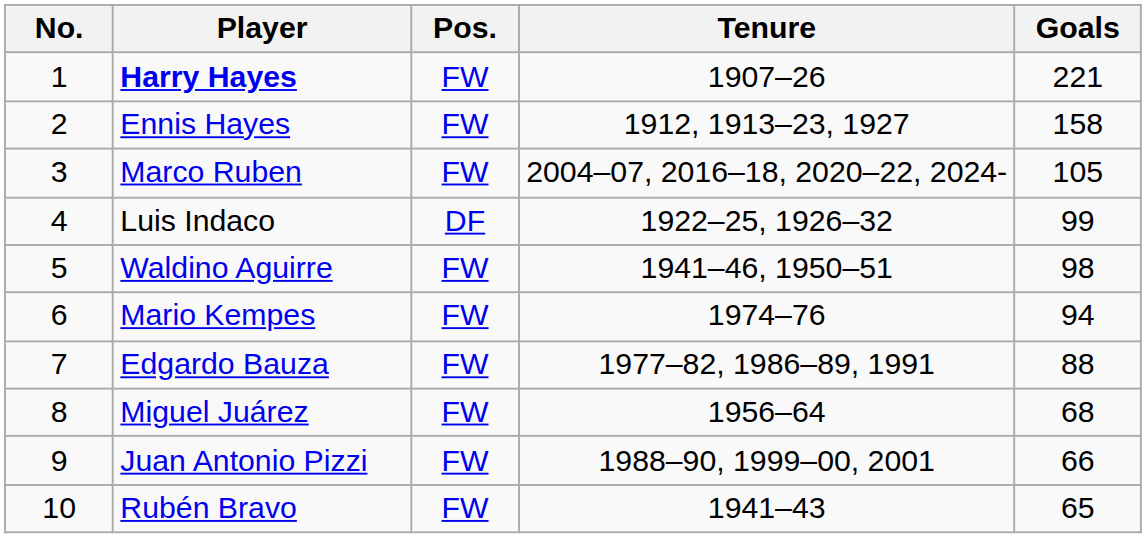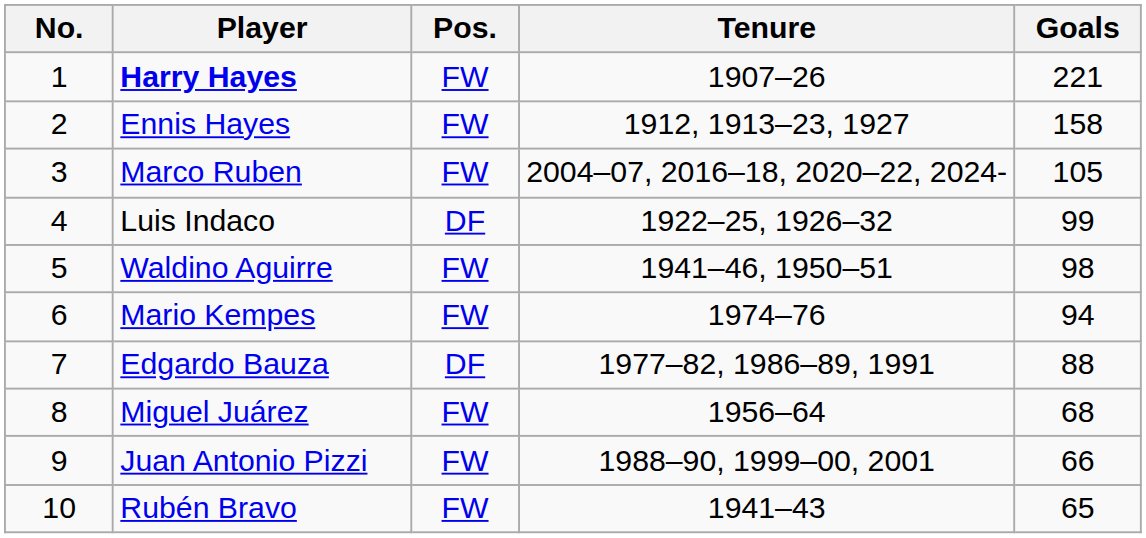Edgardo Bauza | Pos.: FW -> DF
